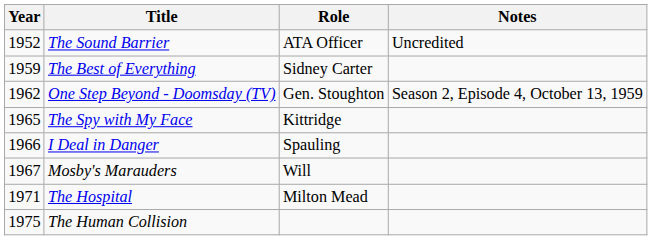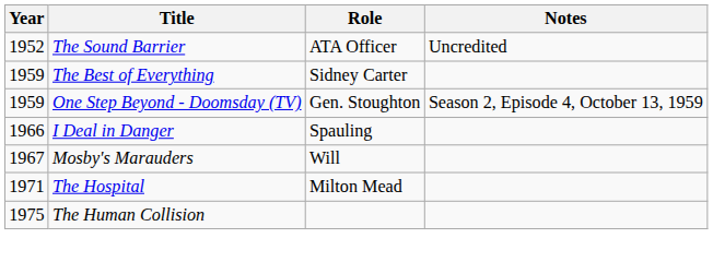One Step Beyond - Doomsday (TV) | Year: 1962 -> 1959
- row: 1965 | The Spy with My Face | Kittridge
